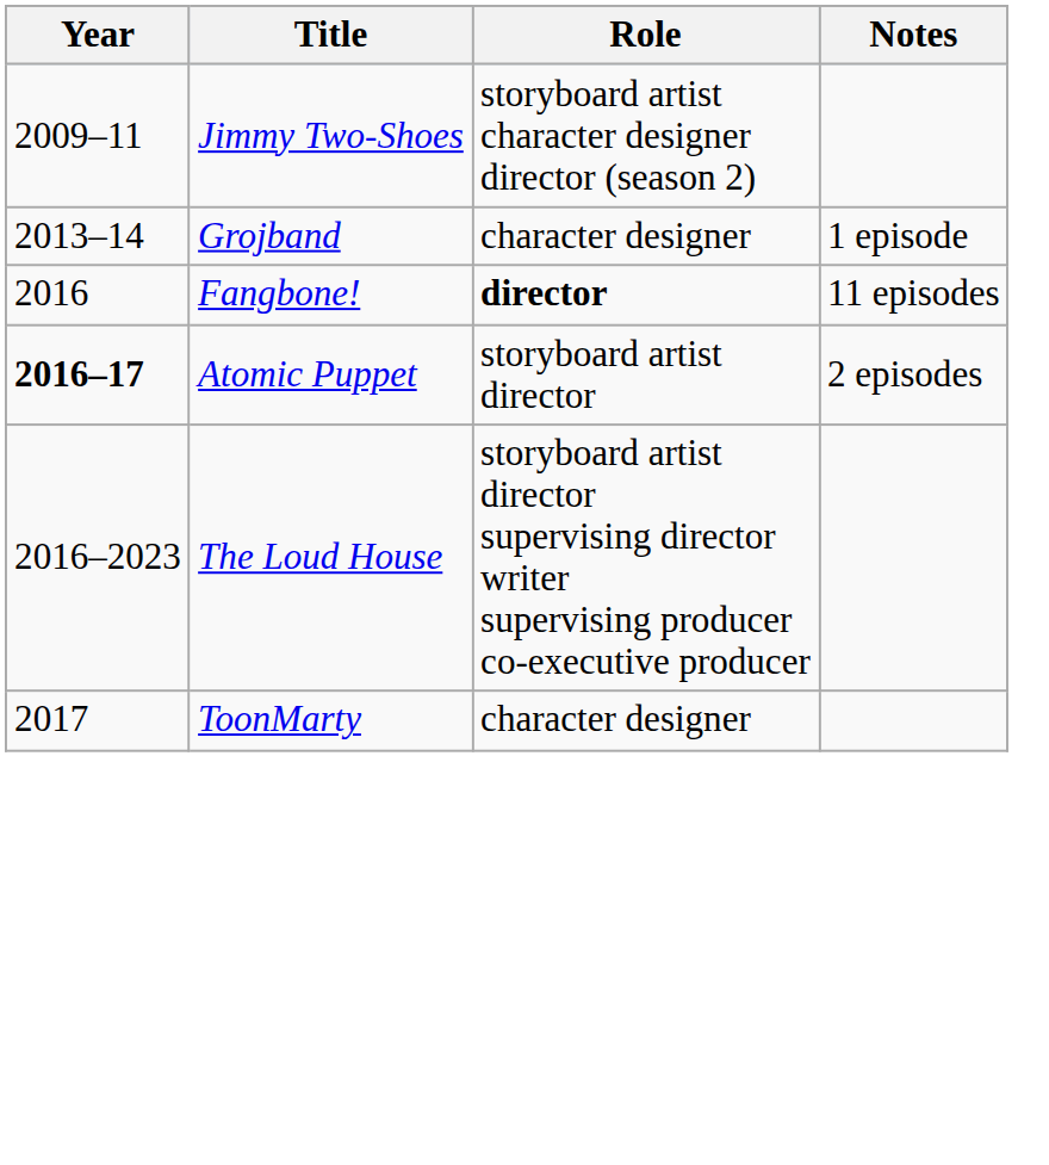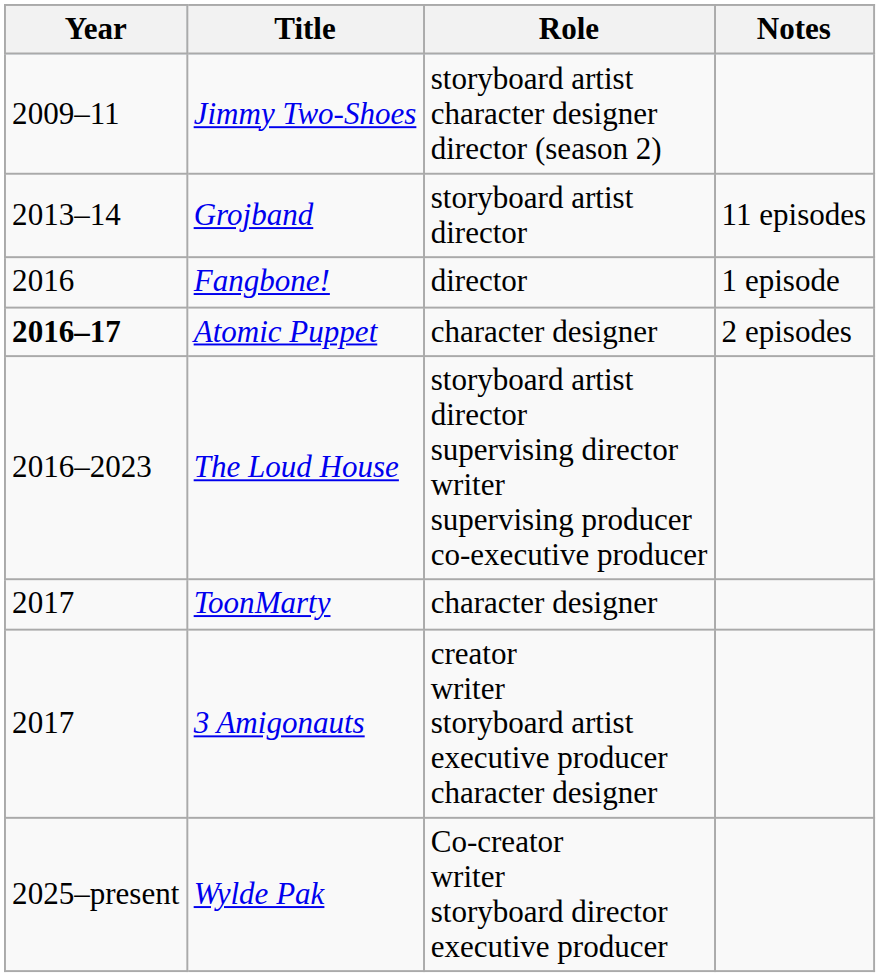Grojband | Role: character designer -> storyboard artist director
Grojband | Notes: 1 episode -> 11 episodes
Fangbone! | Role: bold -> normal
Fangbone! | Notes: 11 episodes -> 1 episode
Atomic Puppet | Role: storyboard artist director -> character designer
+ row: 2017 | 3 Amigonauts | creator writer storyboard artist executive producer character designer
+ row: 2025–present | Wylde Pak | Co-creator writer storyboard director executive producer
